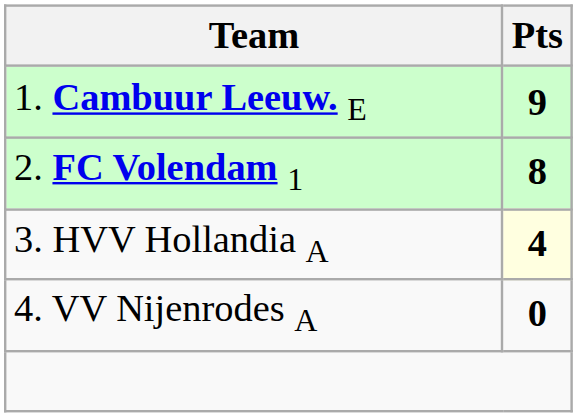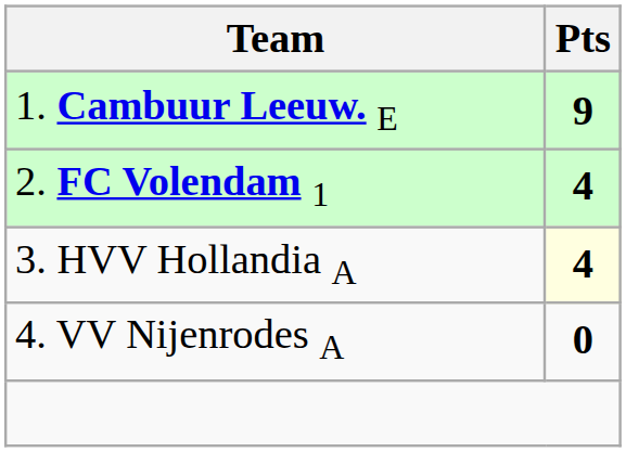2. FC Volendam 1 | Pts: 8 -> 4
